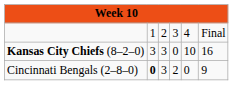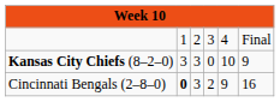Kansas City Chiefs (8–2–0) | column 6: 16 -> 9
Cincinnati Bengals (2–8–0) | column 5: 0 -> 9
Cincinnati Bengals (2–8–0) | column 6: 9 -> 16
